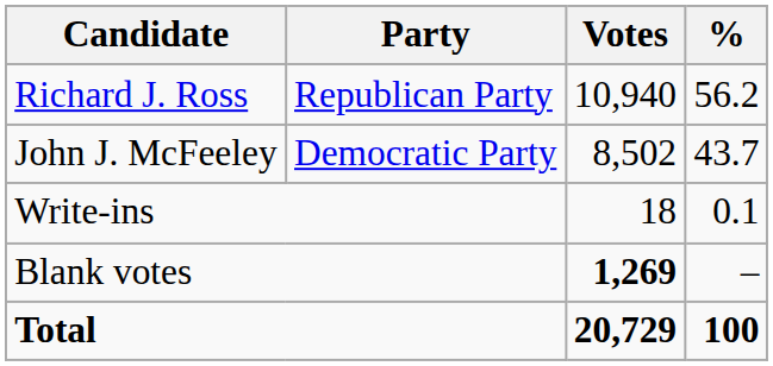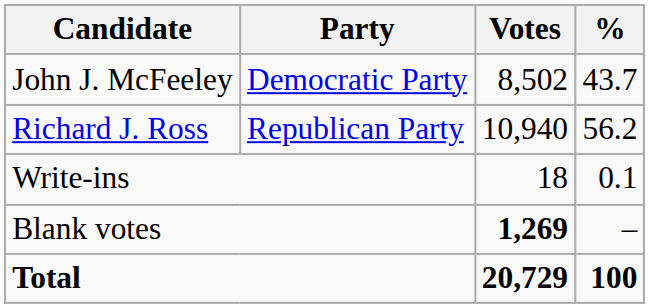rows swapped: Richard J. Ross <-> John J. McFeeley
